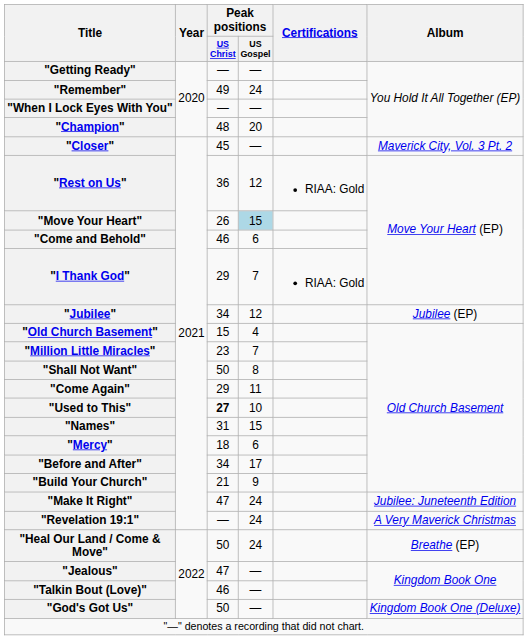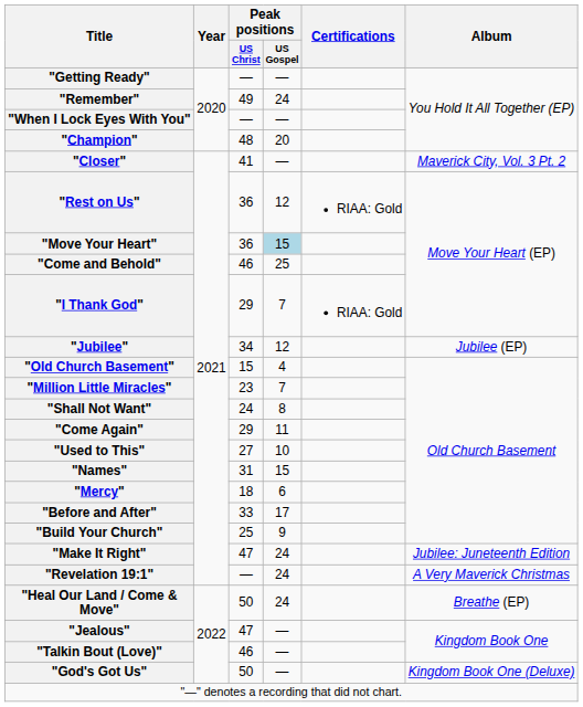"Closer" | Peak positions / US Christ: 45 -> 41
"Move Your Heart" | Peak positions / US Christ: 26 -> 36
"Come and Behold" | Peak positions / US Gospel: 6 -> 25
"Shall Not Want" | Peak positions / US Christ: 50 -> 24
"Used to This" | Peak positions / US Christ: bold -> normal
"Before and After" | Peak positions / US Christ: 34 -> 33
"Build Your Church" | Peak positions / US Christ: 21 -> 25
